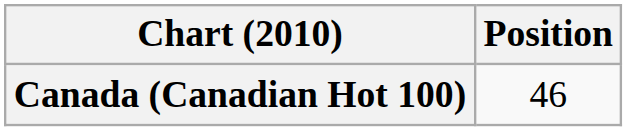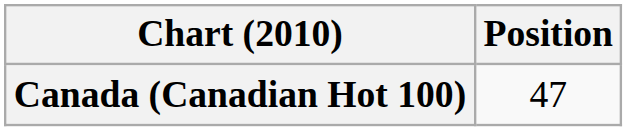Canada (Canadian Hot 100) | Position: 46 -> 47
